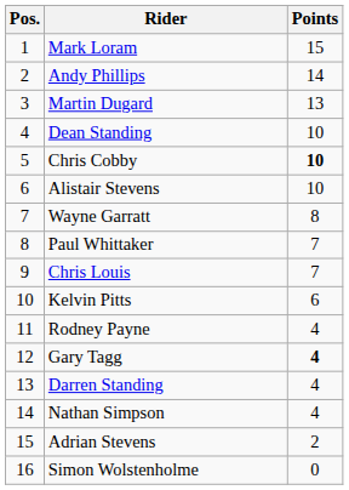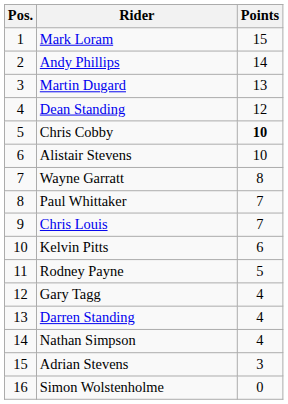Dean Standing | Points: 10 -> 12
Rodney Payne | Points: 4 -> 5
Gary Tagg | Points: bold -> normal
Adrian Stevens | Points: 2 -> 3
